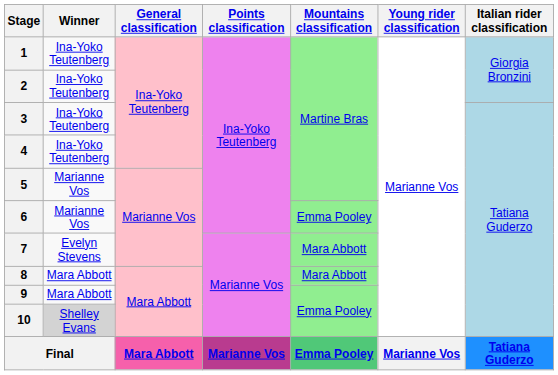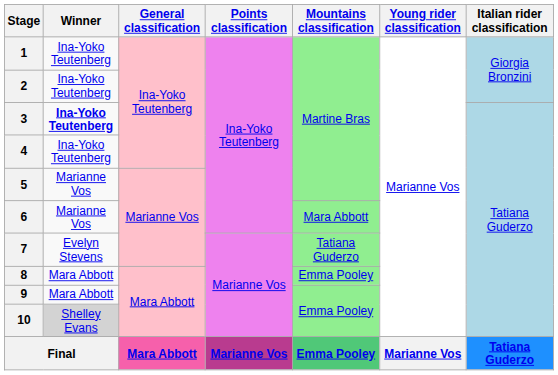3 | Winner: normal -> bold
6 | Mountains classification: Emma Pooley -> Mara Abbott
7 | Mountains classification: Mara Abbott -> Tatiana Guderzo
8 | Mountains classification: Mara Abbott -> Emma Pooley
